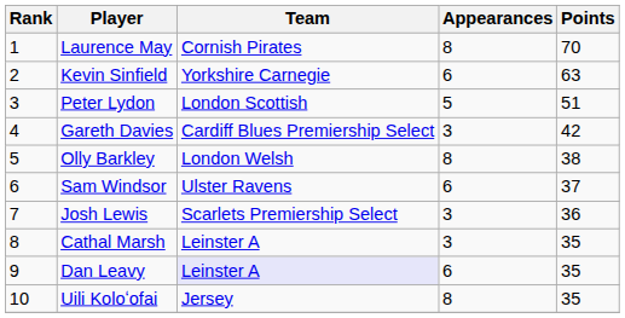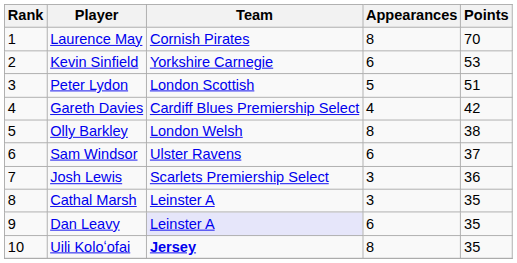Kevin Sinfield | Points: 63 -> 53
Gareth Davies | Appearances: 3 -> 4
Uili Koloʻofai | Team: normal -> bold
